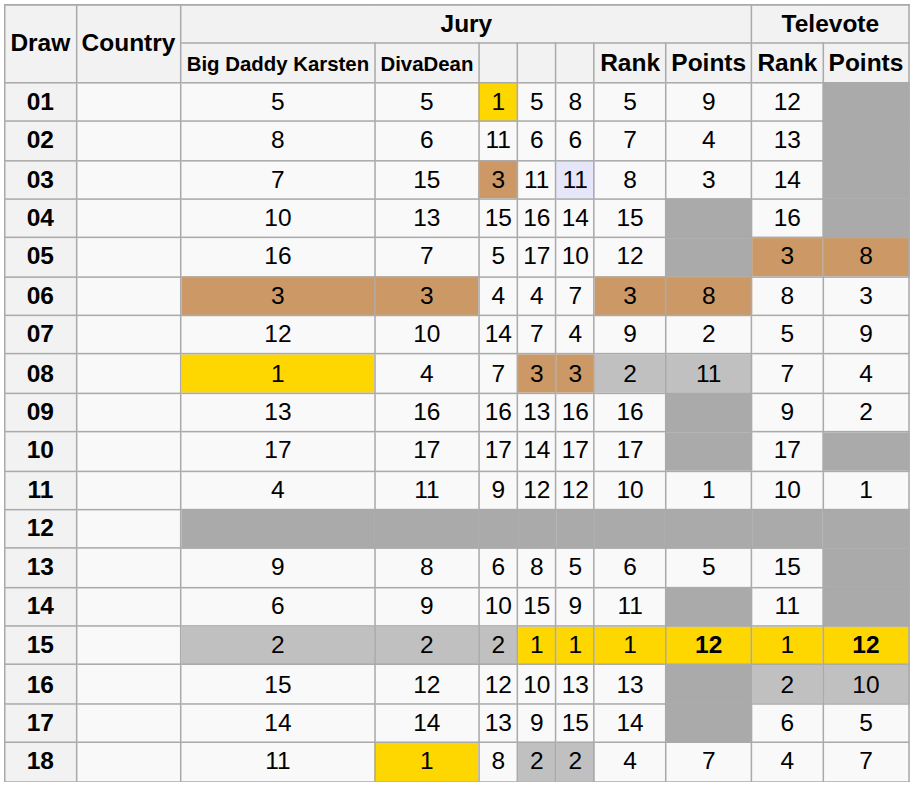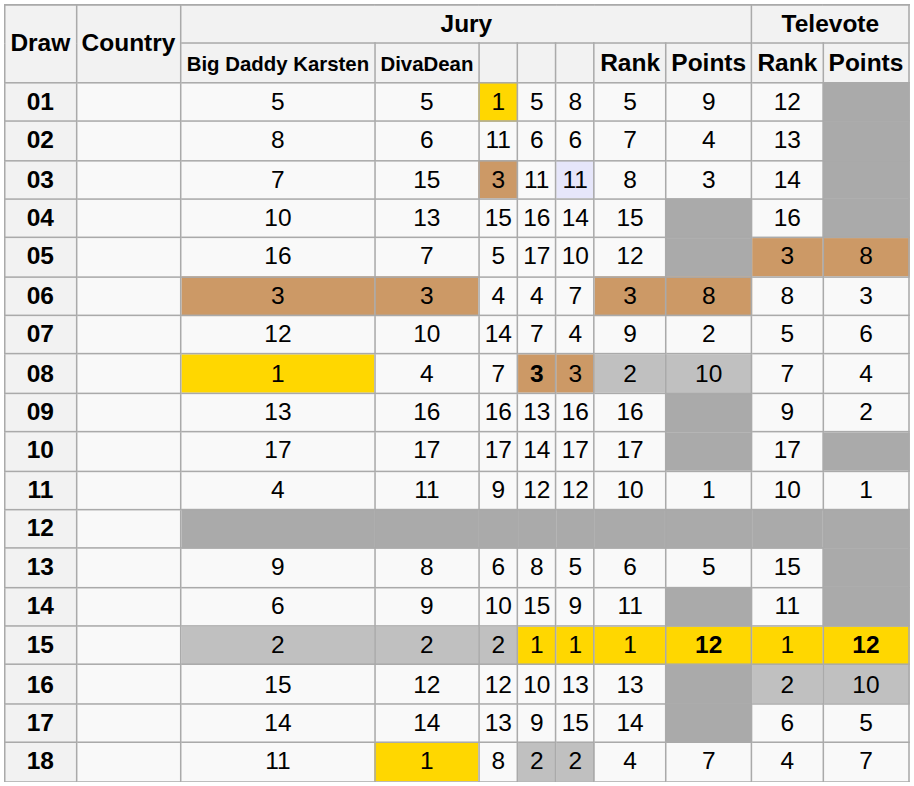07 | Televote / Points: 9 -> 6
08 | column 6: normal -> bold
08 | Jury / Points: 11 -> 10
